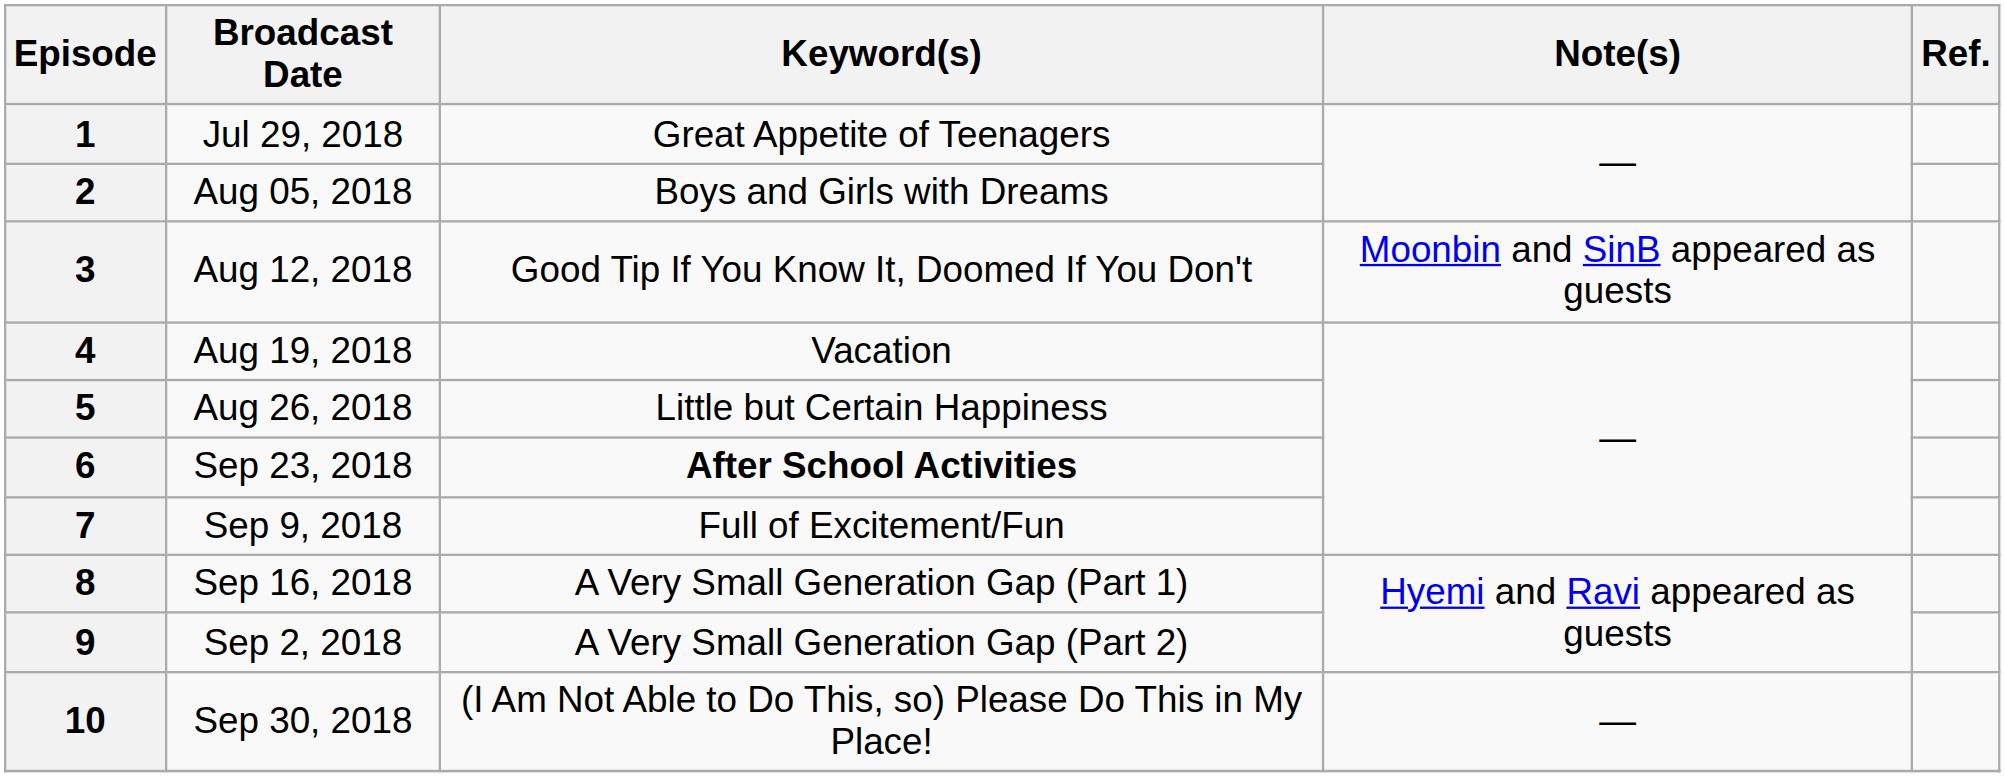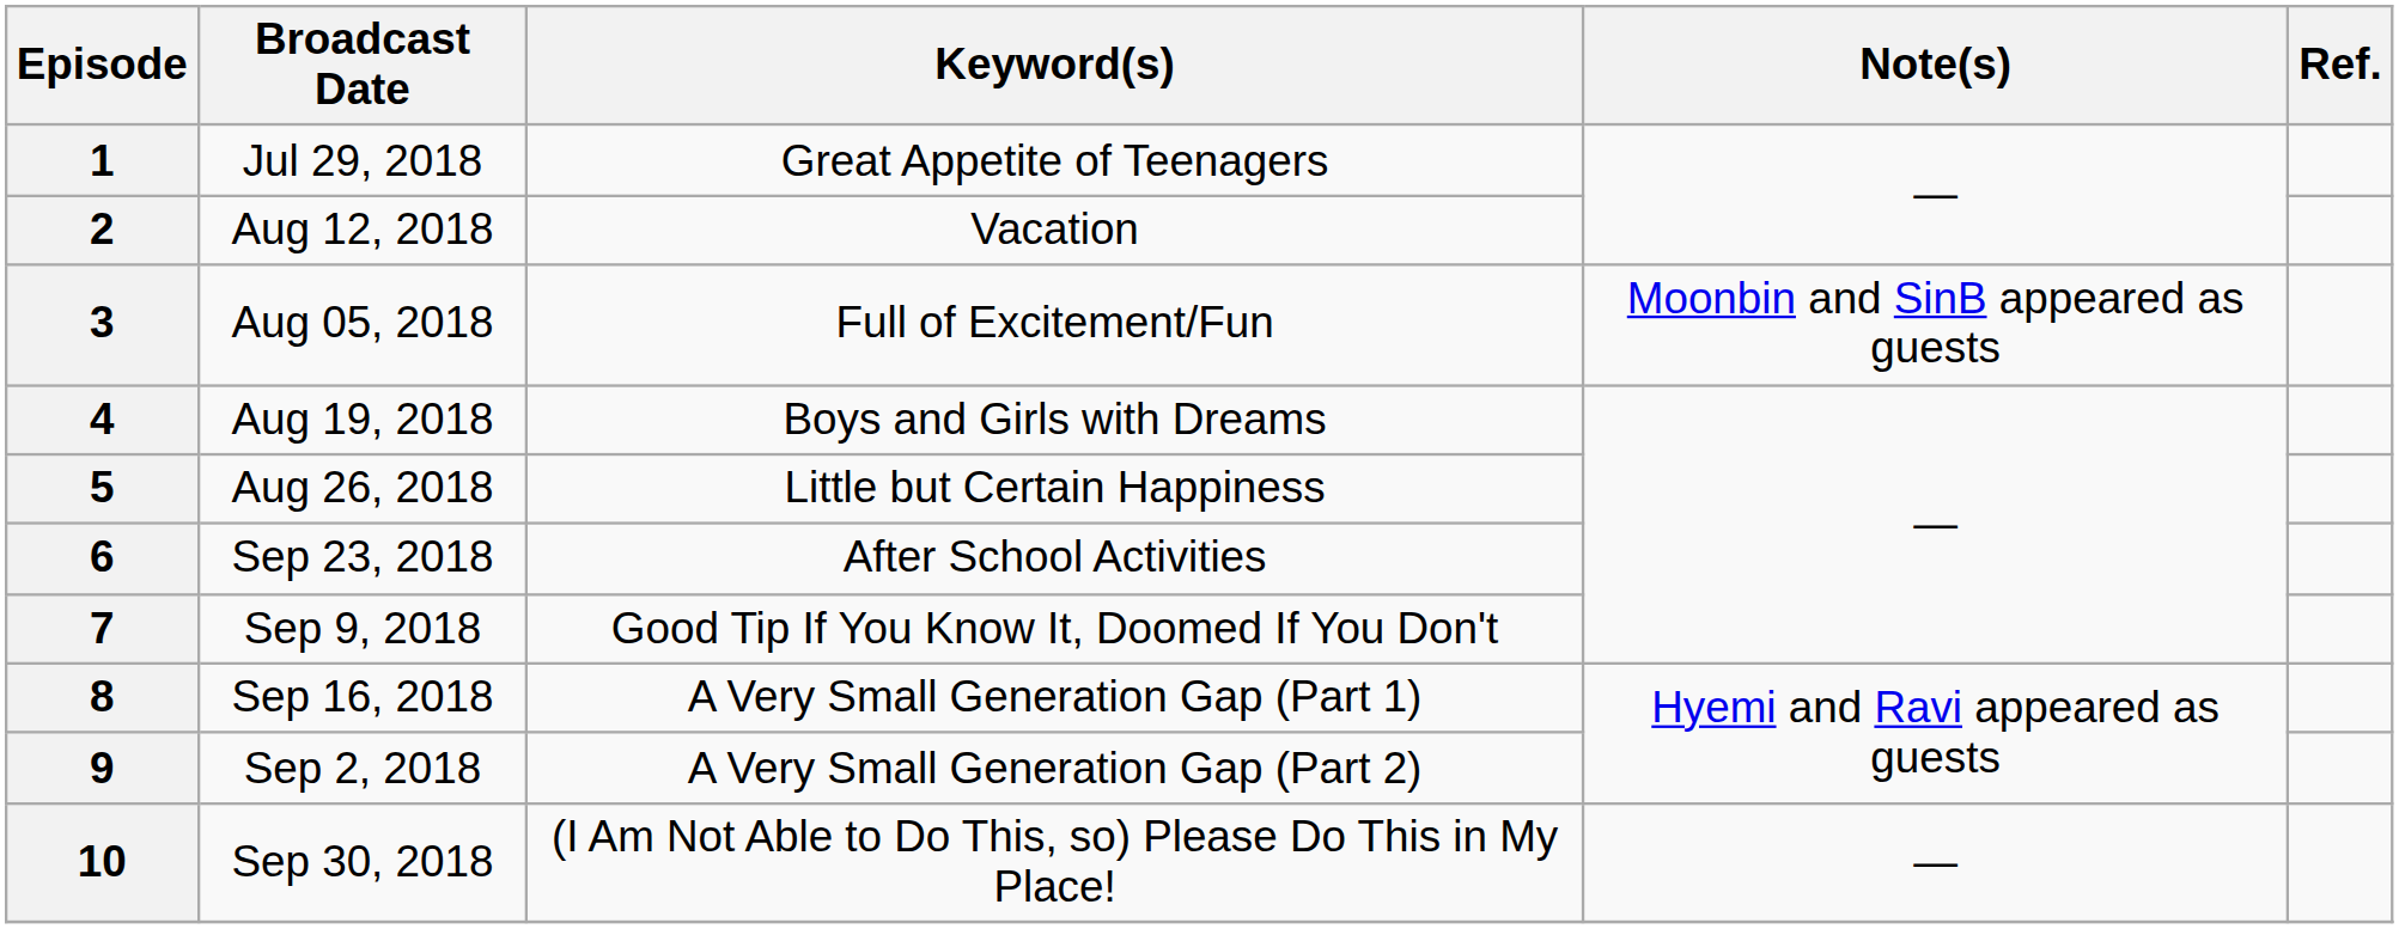2 | Broadcast Date: Aug 05, 2018 -> Aug 12, 2018
2 | Keyword(s): Boys and Girls with Dreams -> Vacation
3 | Broadcast Date: Aug 12, 2018 -> Aug 05, 2018
3 | Keyword(s): Good Tip If You Know It, Doomed If You Don't -> Full of Excitement/Fun
4 | Keyword(s): Vacation -> Boys and Girls with Dreams
6 | Keyword(s): bold -> normal
7 | Keyword(s): Full of Excitement/Fun -> Good Tip If You Know It, Doomed If You Don't
